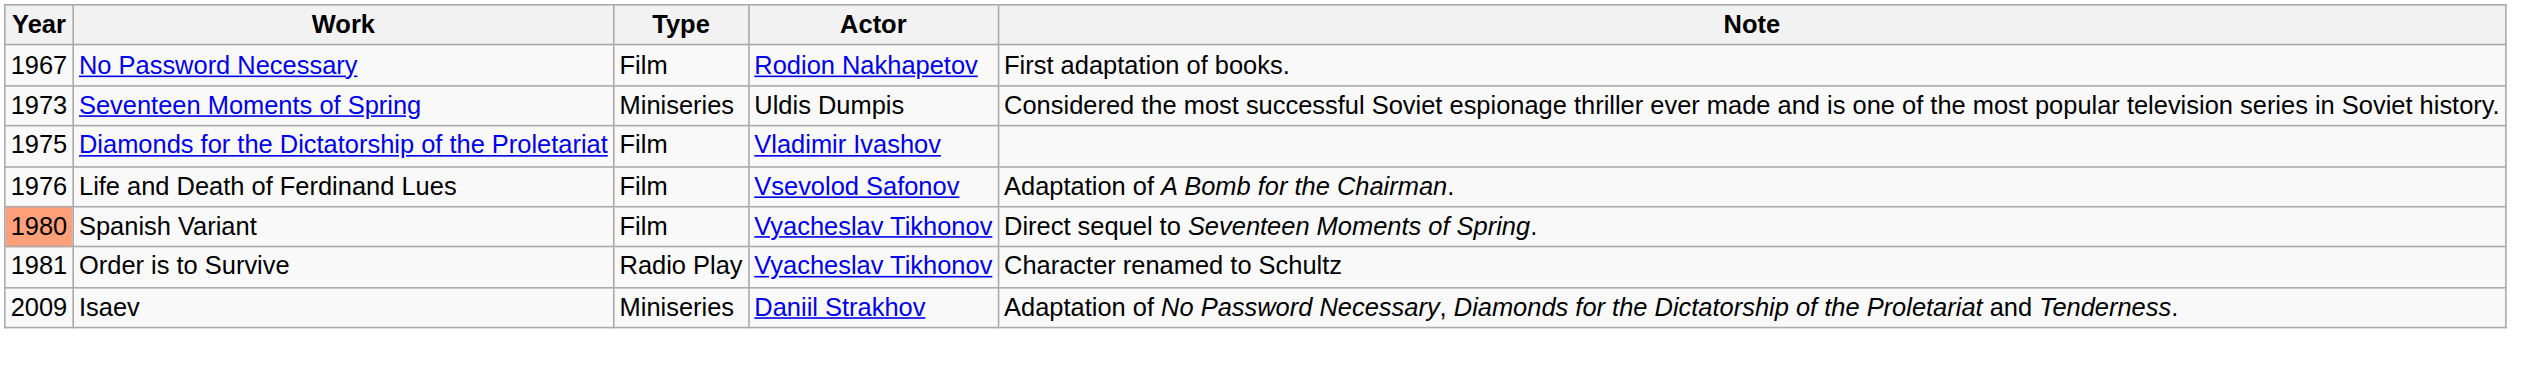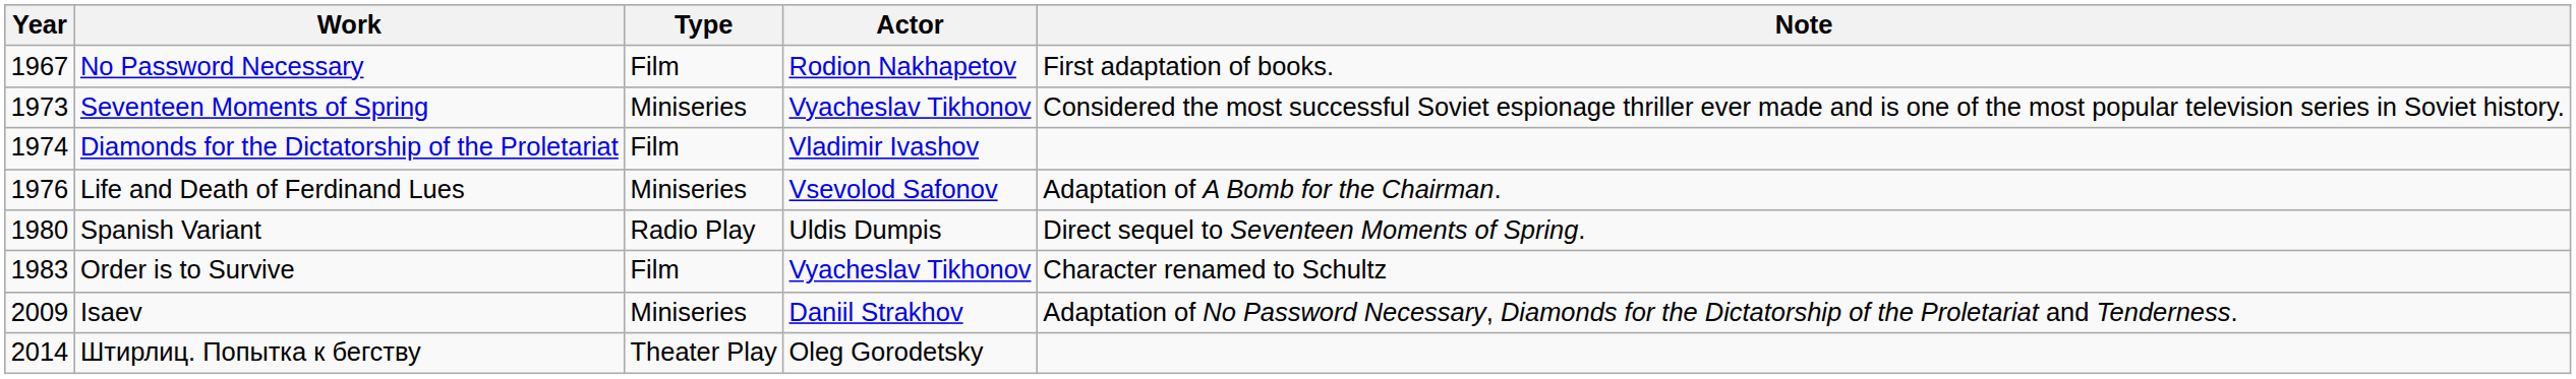Seventeen Moments of Spring | Actor: Uldis Dumpis -> Vyacheslav Tikhonov
Diamonds for the Dictatorship of the Proletariat | Year: 1975 -> 1974
Life and Death of Ferdinand Lues | Type: Film -> Miniseries
Spanish Variant | Year: lightsalmon background -> no background
Spanish Variant | Type: Film -> Radio Play
Spanish Variant | Actor: Vyacheslav Tikhonov -> Uldis Dumpis
Order is to Survive | Year: 1981 -> 1983
Order is to Survive | Type: Radio Play -> Film
+ row: 2014 | Штирлиц. Попытка к бегству | Theater Play | Oleg Gorodetsky
